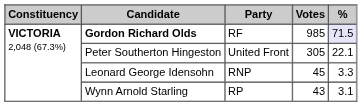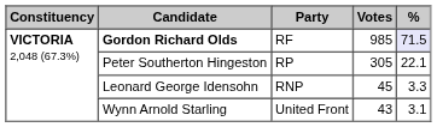Peter Southerton Hingeston | Party: United Front -> RP
Wynn Arnold Starling | Party: RP -> United Front
